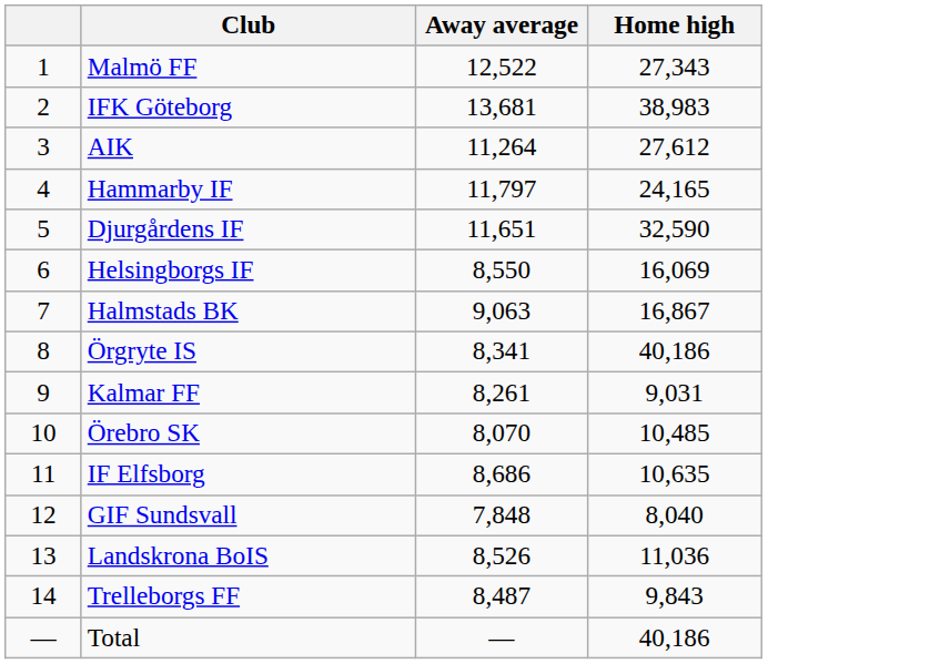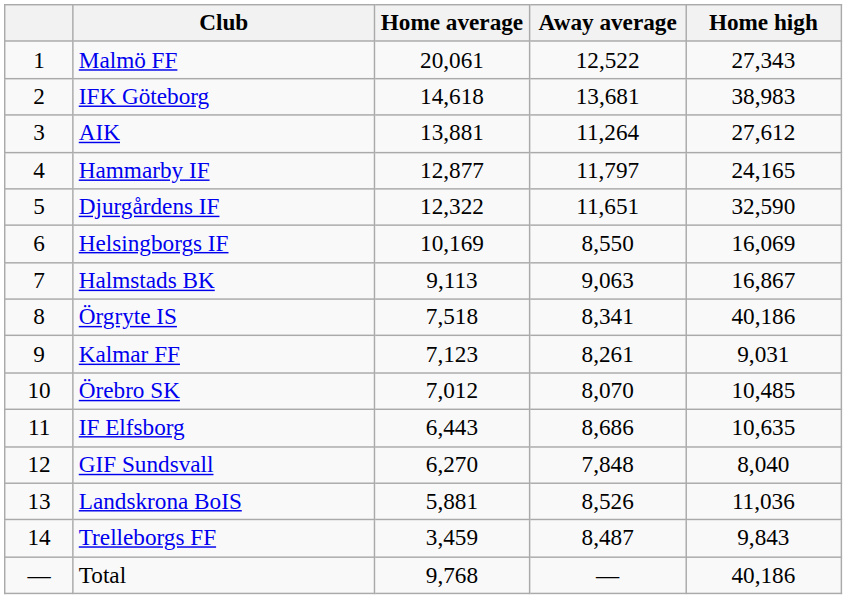+ column: Home average | 20,061 | 14,618 | 13,881 | 12,877 | 12,322 | 10,169 | 9,113 | 7,518 | 7,123 | 7,012 | 6,443 | 6,270 | 5,881 | 3,459 | 9,768
